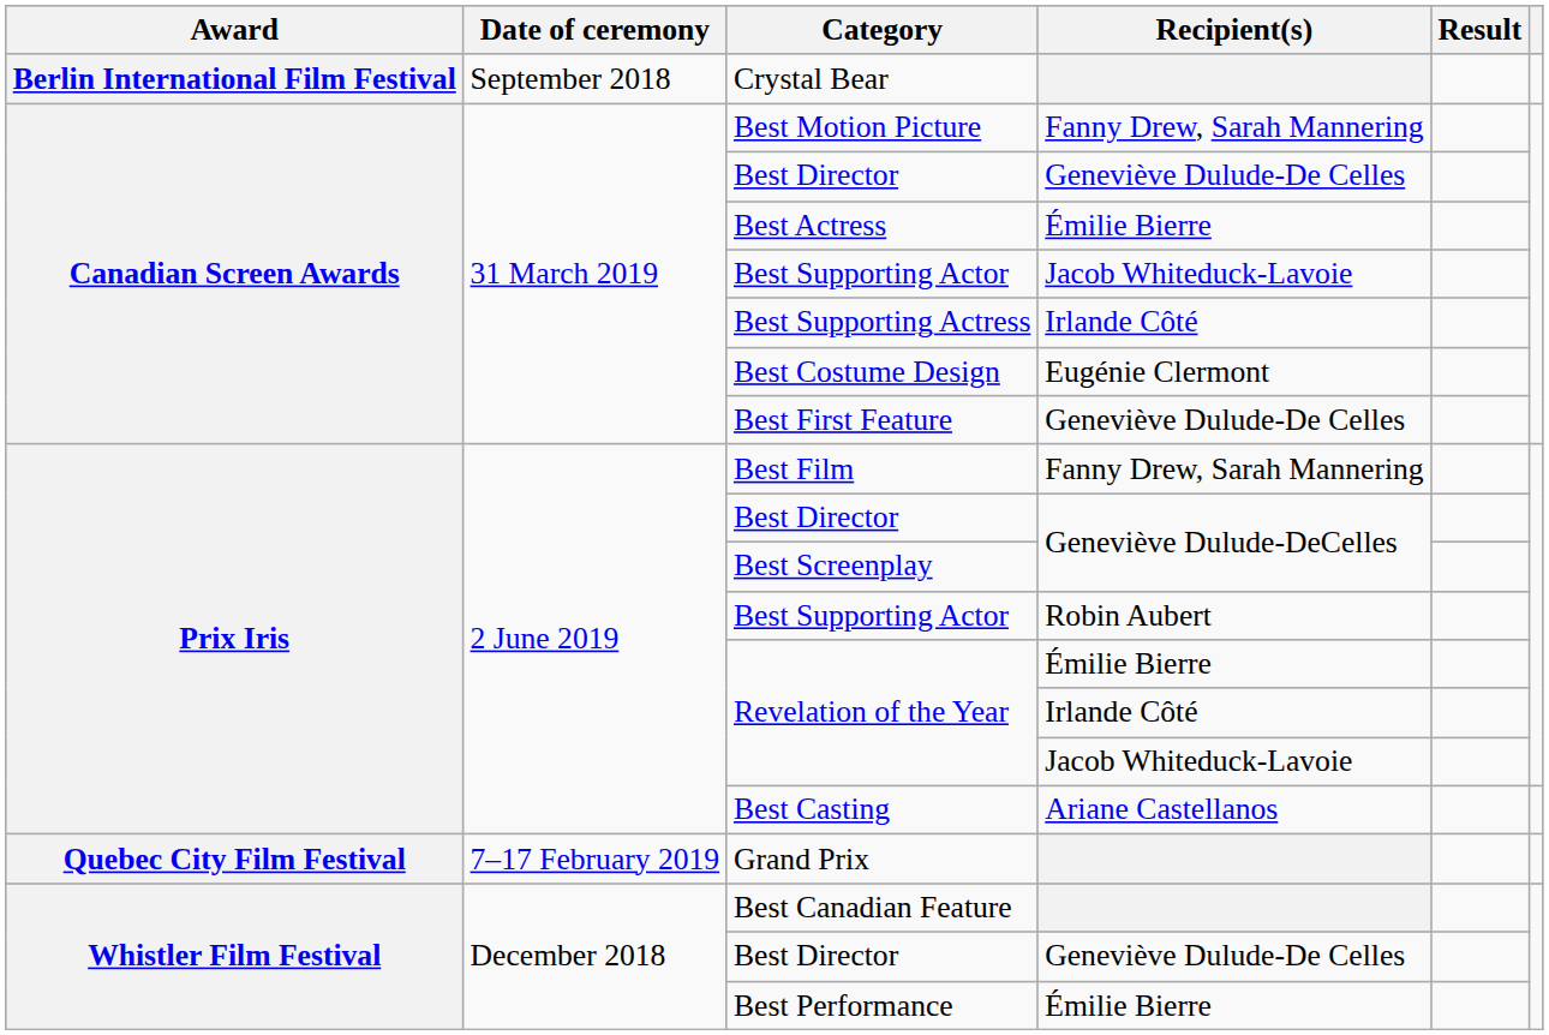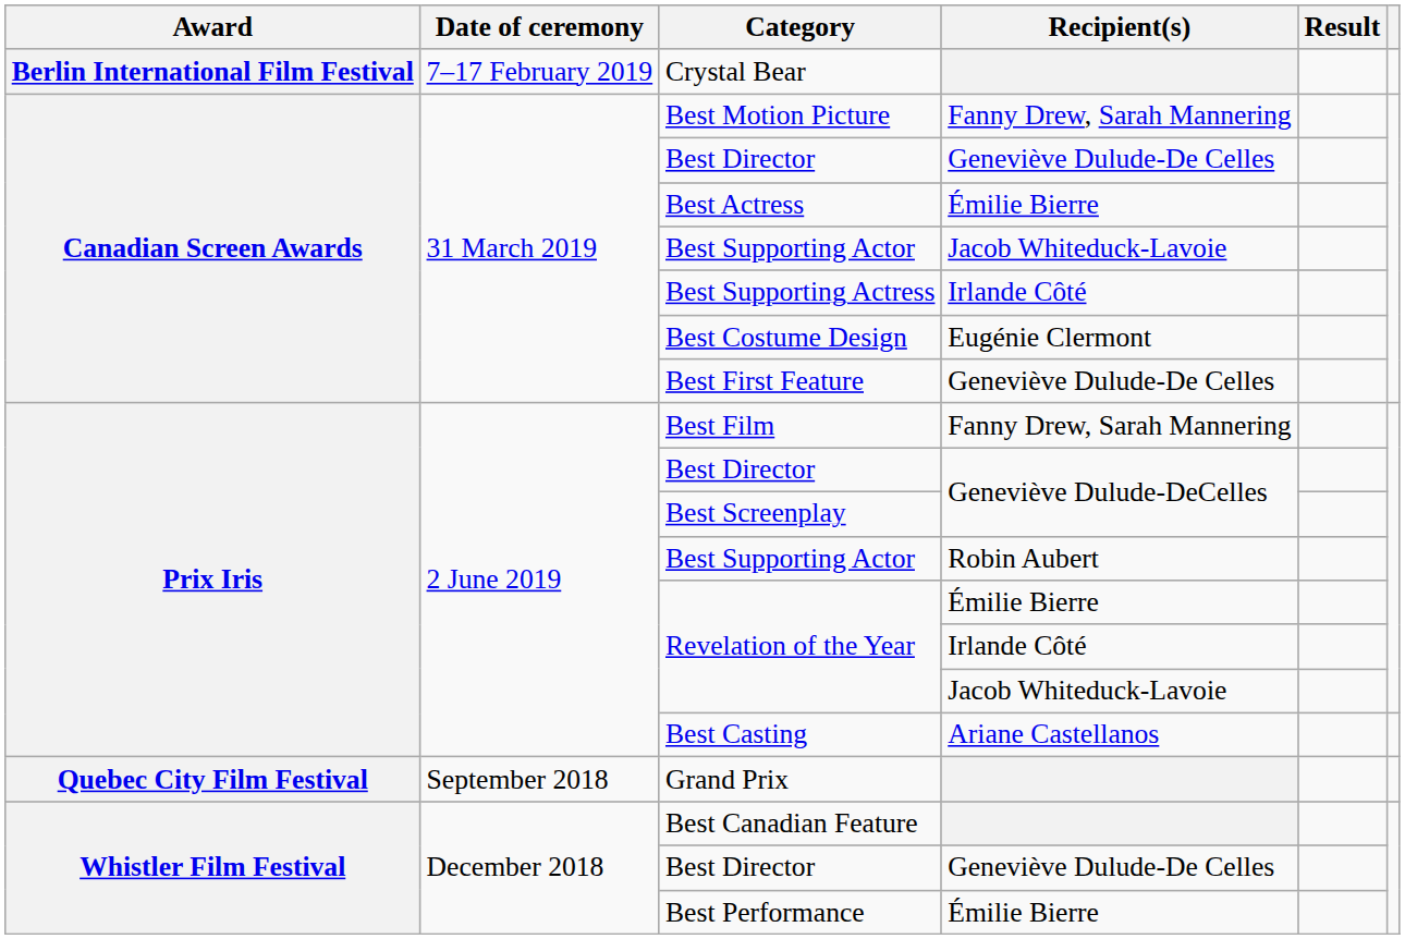Crystal Bear | Date of ceremony: September 2018 -> 7–17 February 2019
Grand Prix | Date of ceremony: 7–17 February 2019 -> September 2018
